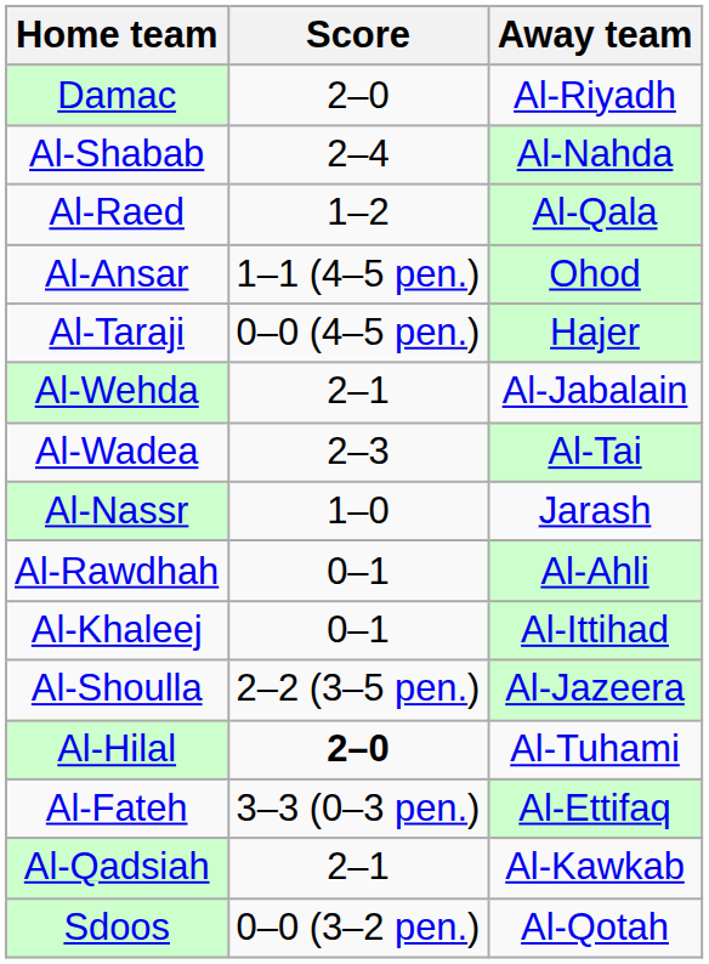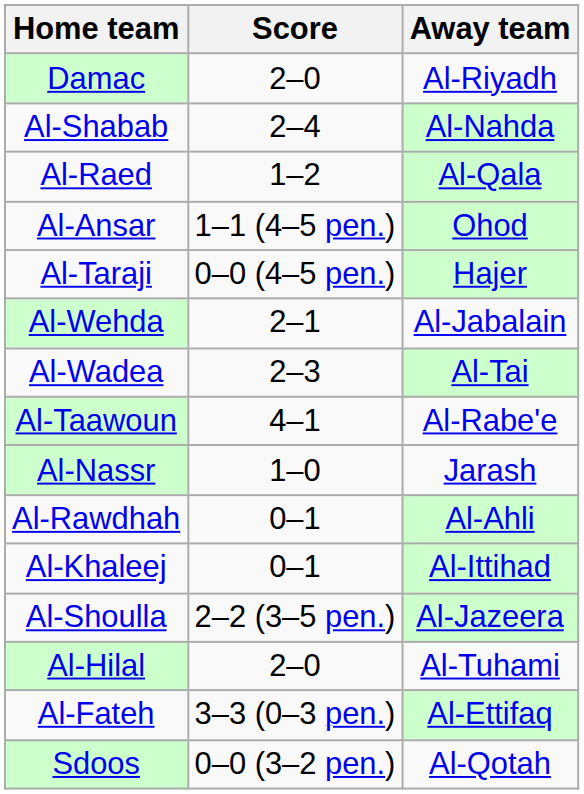+ row: Al-Taawoun | 4–1 | Al-Rabe'e
Al-Hilal | Score: bold -> normal
- row: Al-Qadsiah | 2–1 | Al-Kawkab
